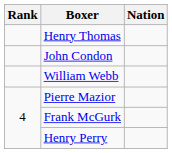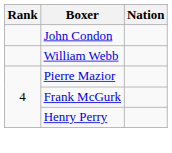- row: Henry Thomas
